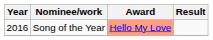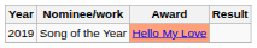Song of the Year | Year: 2016 -> 2019
